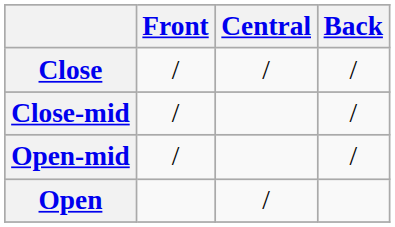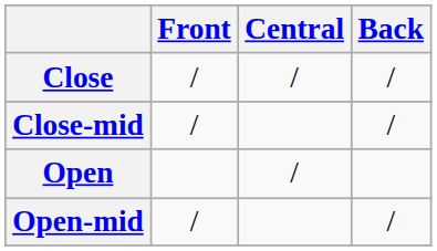rows swapped: Open-mid <-> Open
